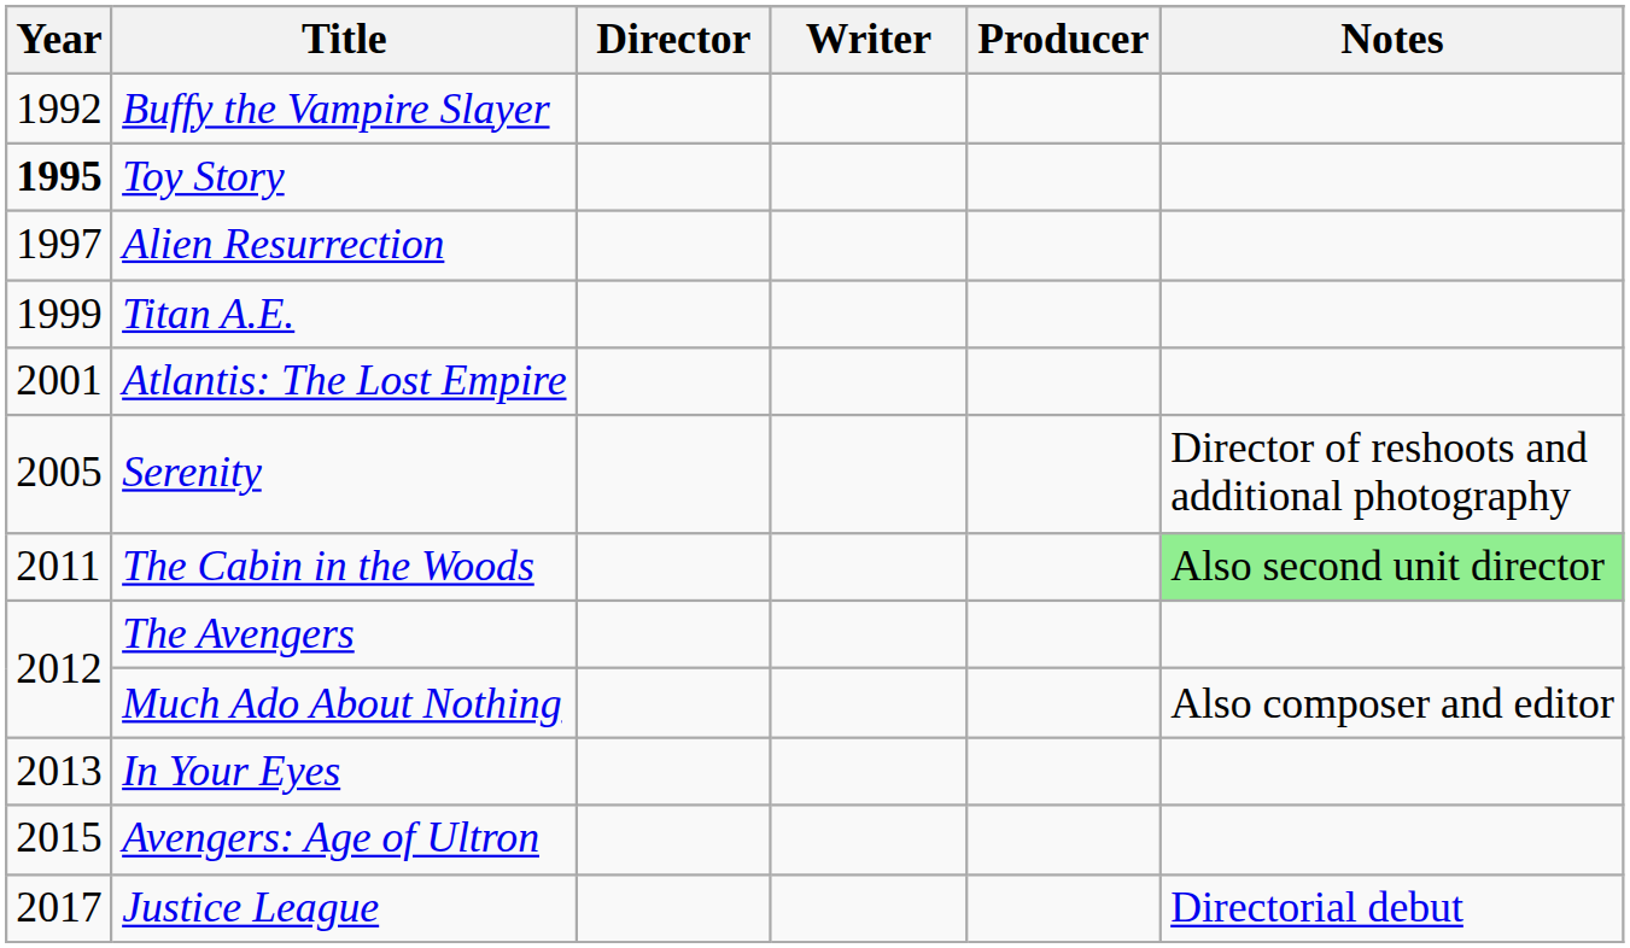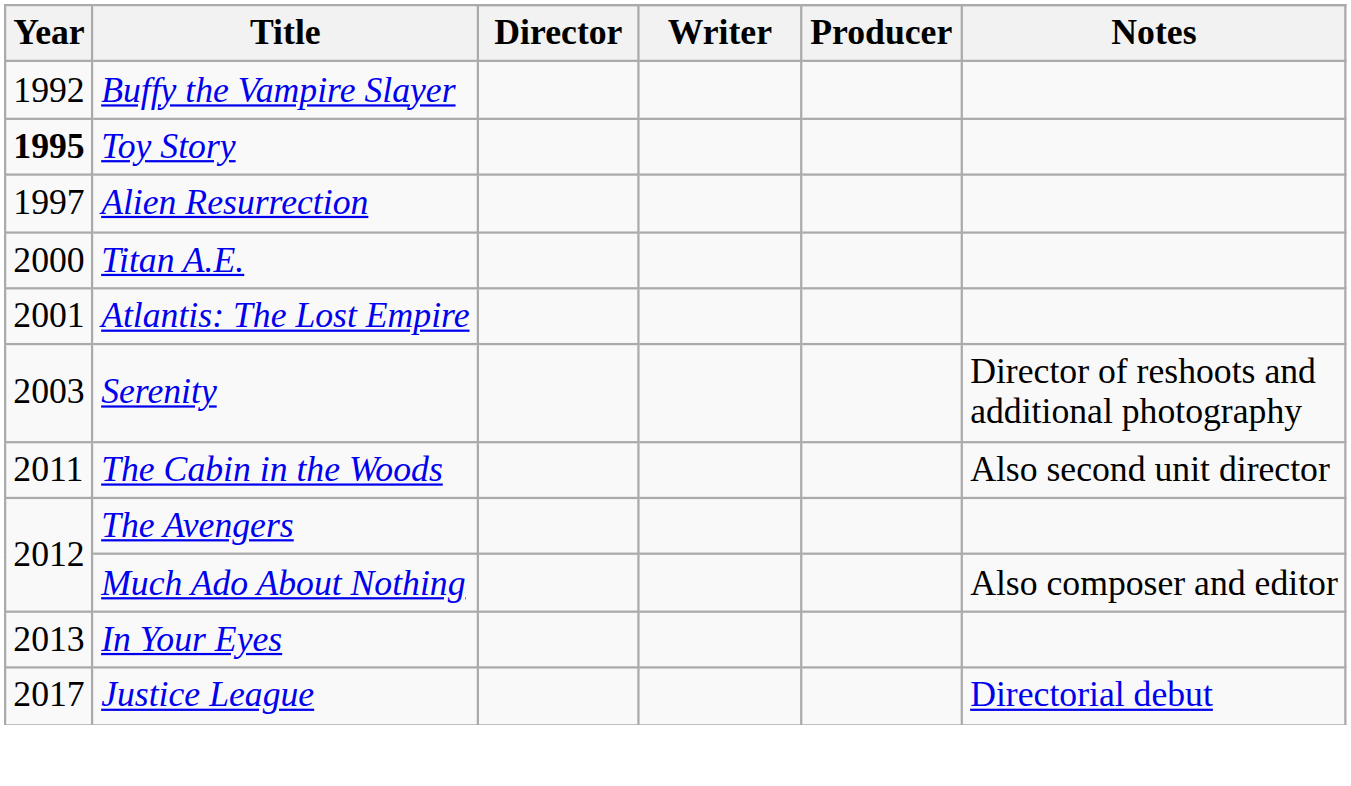Titan A.E. | Year: 1999 -> 2000
Serenity | Year: 2005 -> 2003
The Cabin in the Woods | Notes: lightgreen background -> no background
- row: 2015 | Avengers: Age of Ultron
